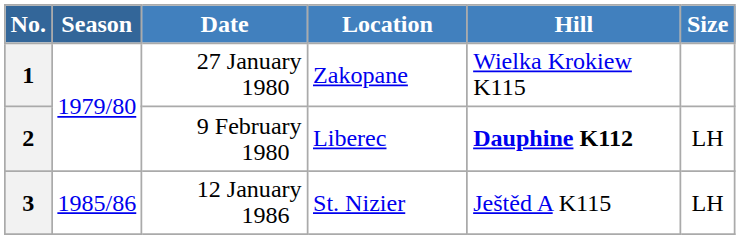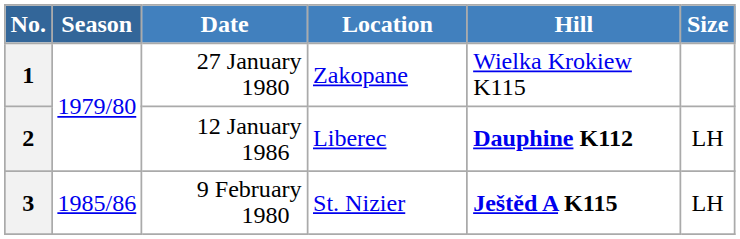2 | Date: 9 February 1980 -> 12 January 1986
3 | Date: 12 January 1986 -> 9 February 1980
3 | Hill: normal -> bold
